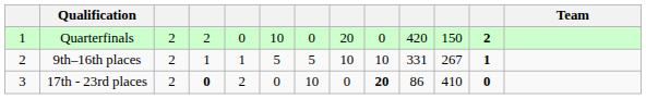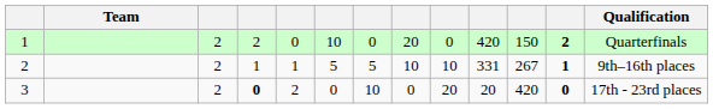columns swapped: Team <-> Qualification
3 | column 9: bold -> normal
3 | column 10: 86 -> 20
3 | column 11: 410 -> 420
